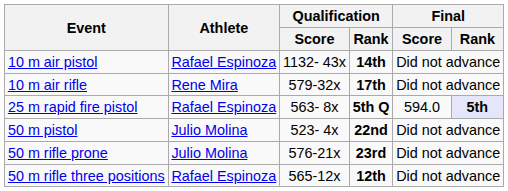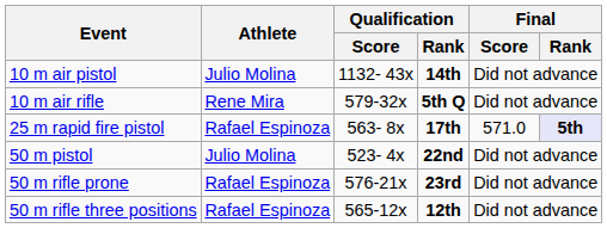10 m air pistol | Athlete: Rafael Espinoza -> Julio Molina
10 m air rifle | Qualification / Rank: 17th -> 5th Q
25 m rapid fire pistol | Qualification / Rank: 5th Q -> 17th
25 m rapid fire pistol | Final / Score: 594.0 -> 571.0
50 m rifle prone | Athlete: Julio Molina -> Rafael Espinoza
